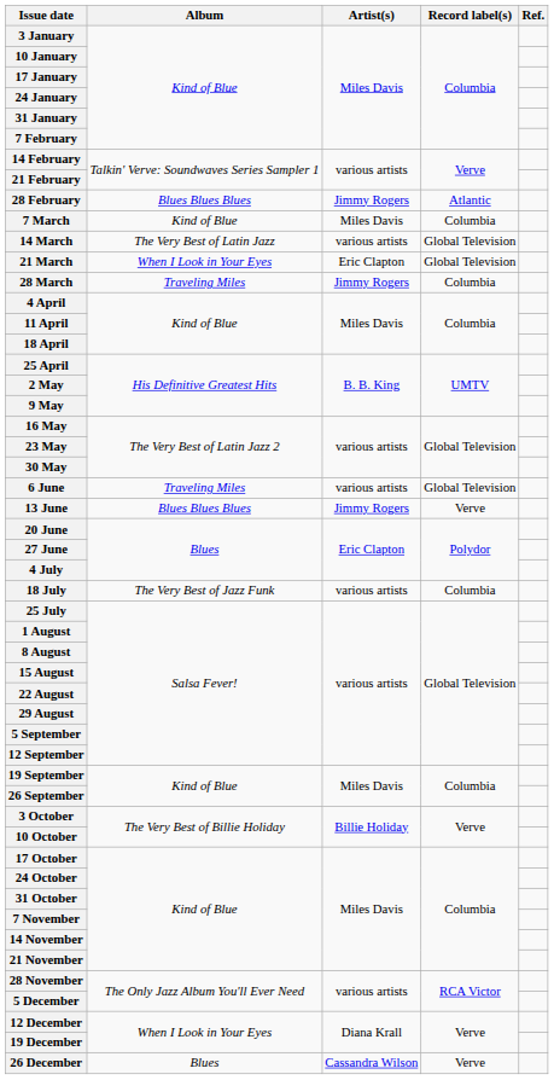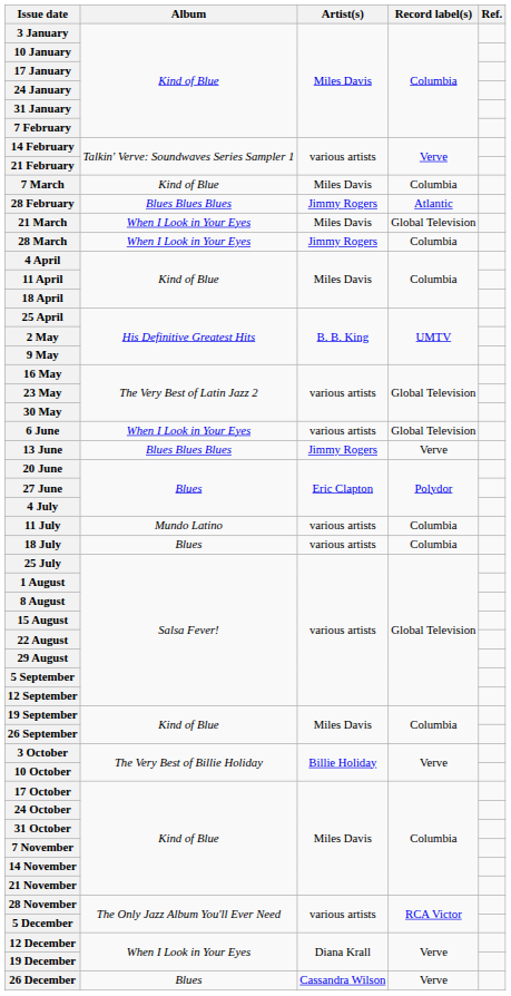rows swapped: 28 February <-> 7 March
- row: 14 March | The Very Best of Latin Jazz | various artists | Global Television
21 March | Artist(s): Eric Clapton -> Miles Davis
28 March | Album: Traveling Miles -> When I Look in Your Eyes
6 June | Album: Traveling Miles -> When I Look in Your Eyes
+ row: 11 July | Mundo Latino | various artists | Columbia
18 July | Album: The Very Best of Jazz Funk -> Blues
